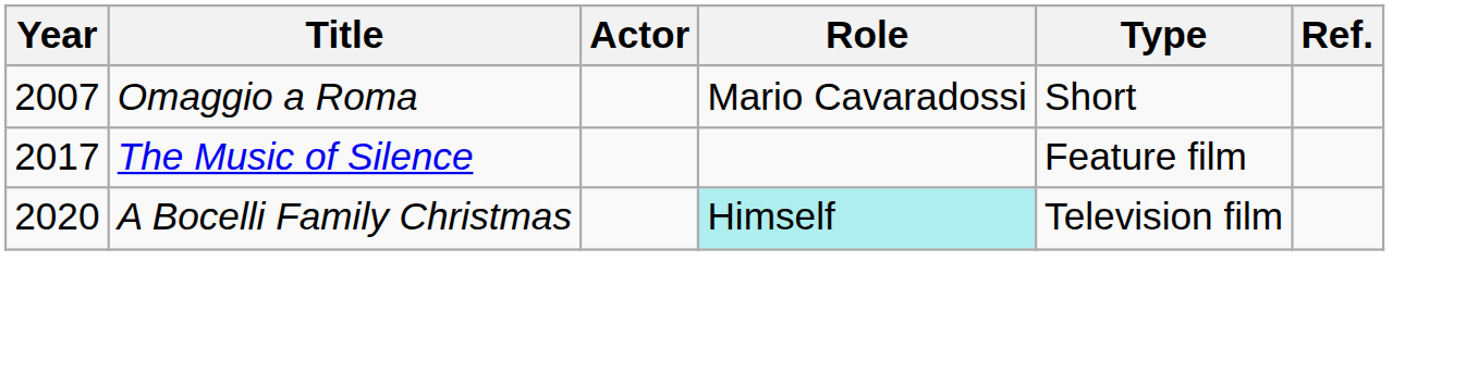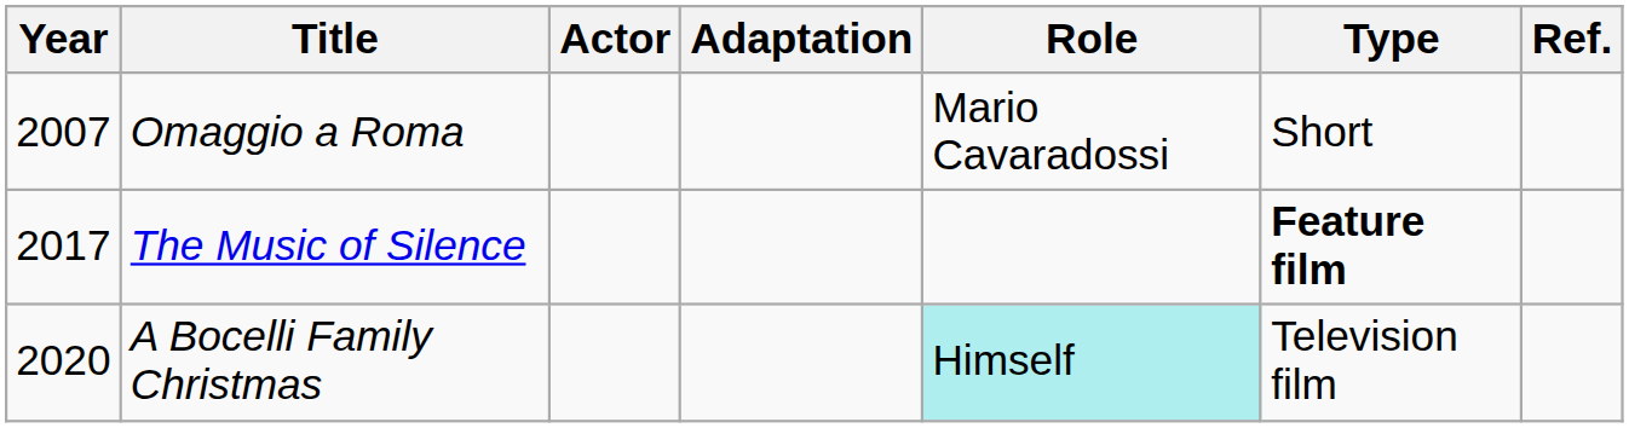+ column: Adaptation
The Music of Silence | Type: normal -> bold
